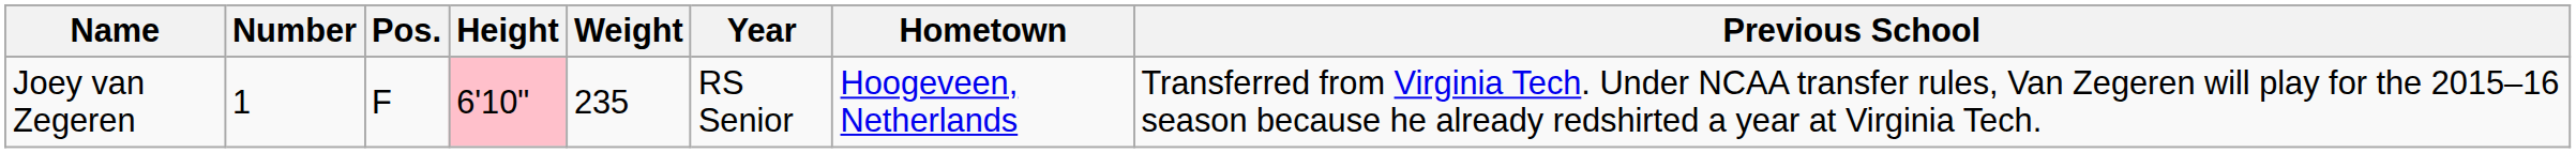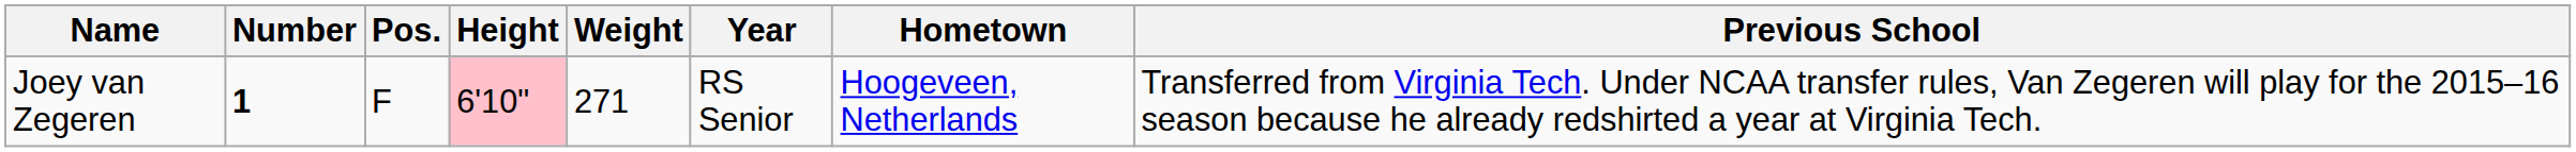Joey van Zegeren | Number: normal -> bold
Joey van Zegeren | Weight: 235 -> 271
